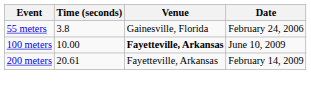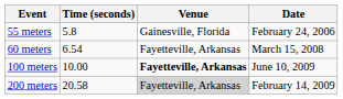55 meters | Time (seconds): 3.8 -> 5.8
+ row: 60 meters | 6.54 | Fayetteville, Arkansas | March 15, 2008
200 meters | Time (seconds): 20.61 -> 20.58
200 meters | Venue: no background -> lightgrey background
